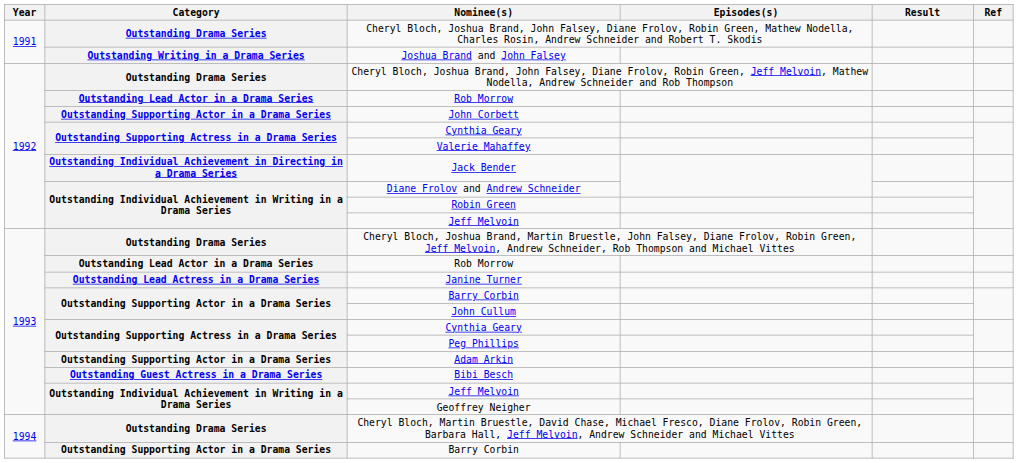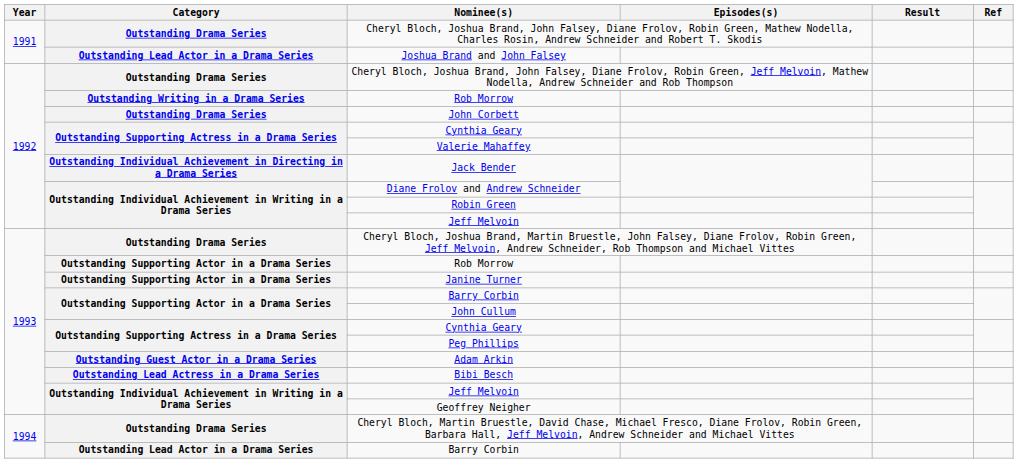Joshua Brand and John Falsey | Category: Outstanding Writing in a Drama Series -> Outstanding Lead Actor in a Drama Series
1992 / Rob Morrow | Category: Outstanding Lead Actor in a Drama Series -> Outstanding Writing in a Drama Series
John Corbett | Category: Outstanding Supporting Actor in a Drama Series -> Outstanding Drama Series
1993 / Rob Morrow | Category: Outstanding Lead Actor in a Drama Series -> Outstanding Supporting Actor in a Drama Series
Janine Turner | Category: Outstanding Lead Actress in a Drama Series -> Outstanding Supporting Actor in a Drama Series
Adam Arkin | Category: Outstanding Supporting Actor in a Drama Series -> Outstanding Guest Actor in a Drama Series
Bibi Besch | Category: Outstanding Guest Actress in a Drama Series -> Outstanding Lead Actress in a Drama Series
1994 / Barry Corbin | Category: Outstanding Supporting Actor in a Drama Series -> Outstanding Lead Actor in a Drama Series
